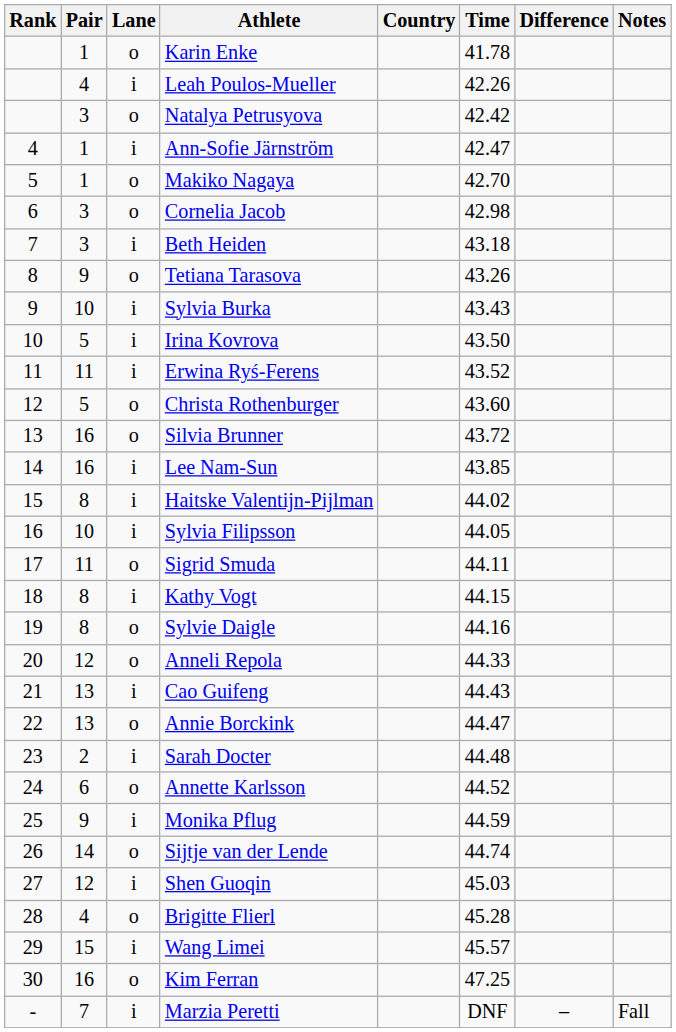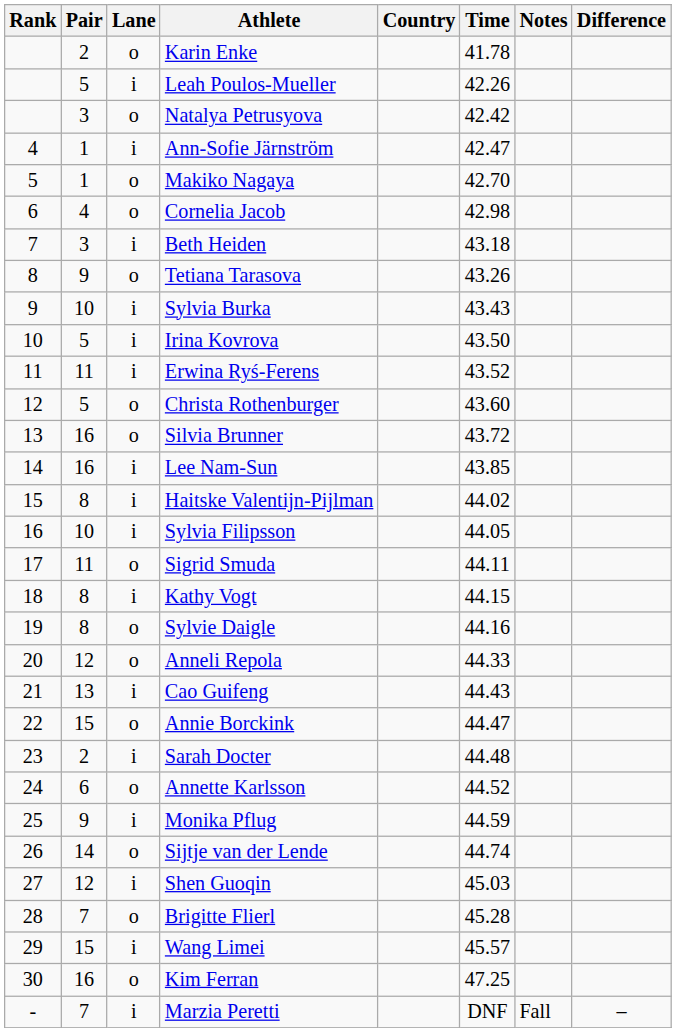columns swapped: Difference <-> Notes
Karin Enke | Pair: 1 -> 2
Leah Poulos-Mueller | Pair: 4 -> 5
Cornelia Jacob | Pair: 3 -> 4
Annie Borckink | Pair: 13 -> 15
Brigitte Flierl | Pair: 4 -> 7
